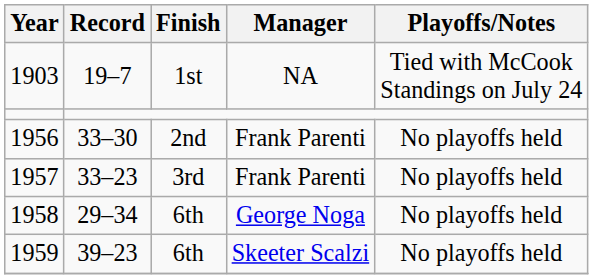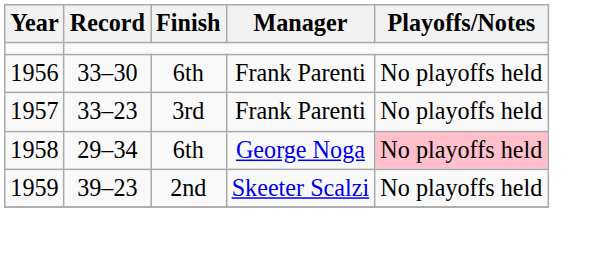- row: 1903 | 19–7 | 1st | NA | Tied with McCook Standings on July 24
1956 | Finish: 2nd -> 6th
1958 | Playoffs/Notes: no background -> pink background
1959 | Finish: 6th -> 2nd
